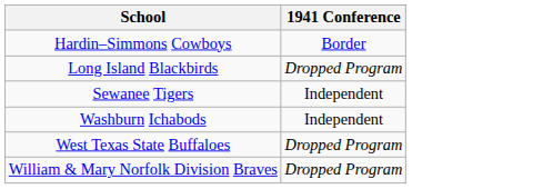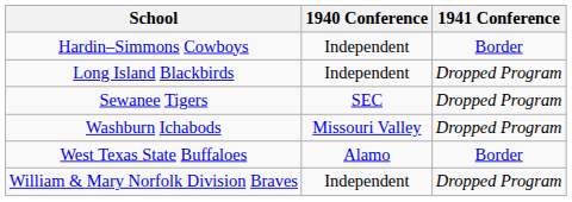+ column: 1940 Conference | Independent | Independent | SEC | Missouri Valley | Alamo | Independent
Sewanee Tigers | 1941 Conference: Independent -> Dropped Program
Washburn Ichabods | 1941 Conference: Independent -> Dropped Program
West Texas State Buffaloes | 1941 Conference: Dropped Program -> Border
